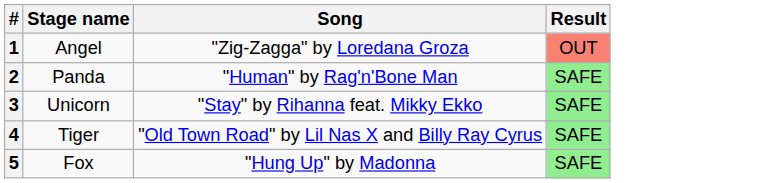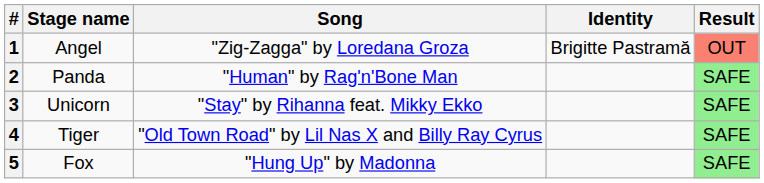+ column: Identity | Brigitte Pastramă
